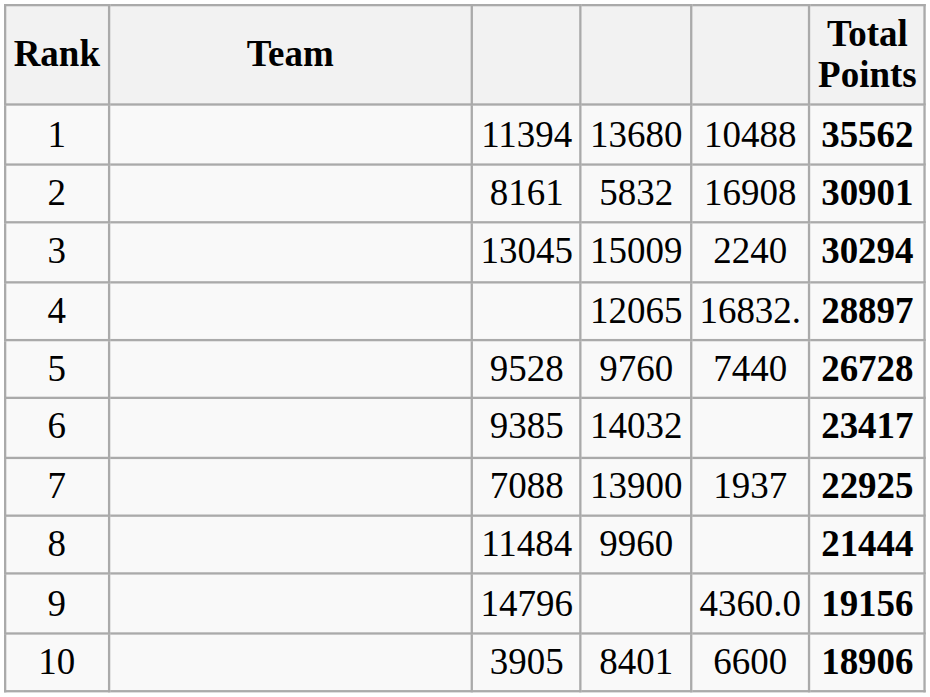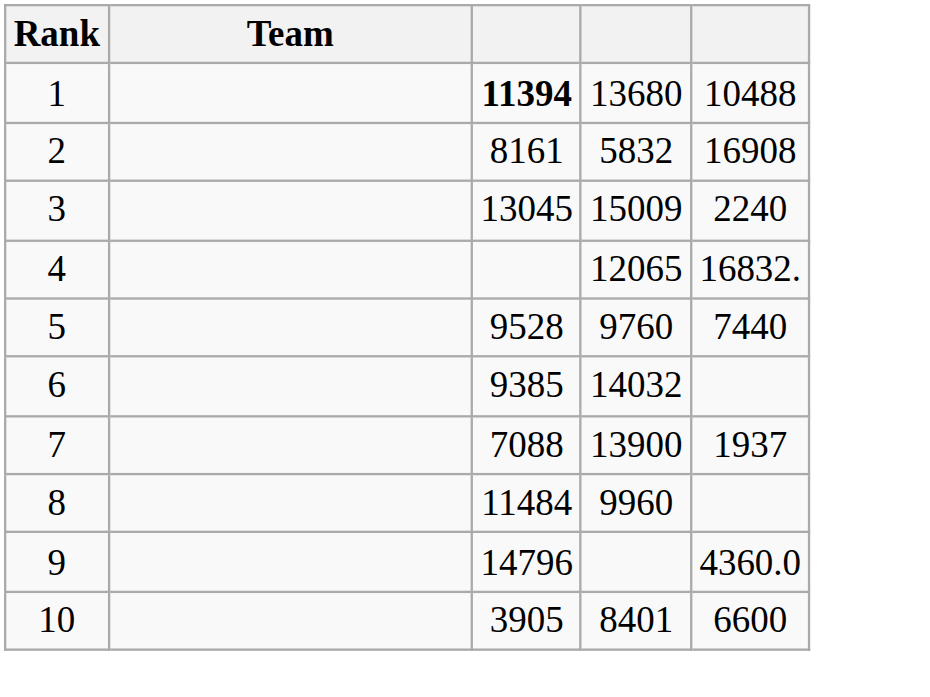- column: Total Points | 35562 | 30901 | 30294 | 28897 | 26728 | 23417 | 22925 | 21444 | 19156 | 18906
1 | column 3: normal -> bold
